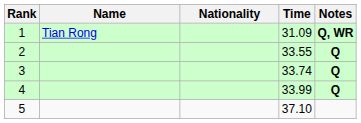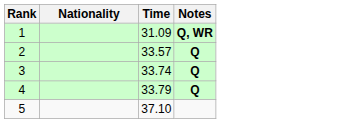- column: Name | Tian Rong
2 | Time: 33.55 -> 33.57
4 | Time: 33.99 -> 33.79
